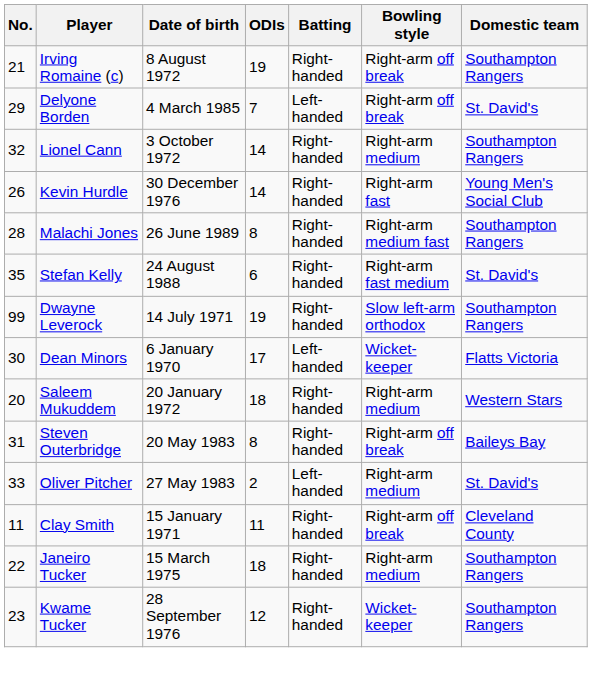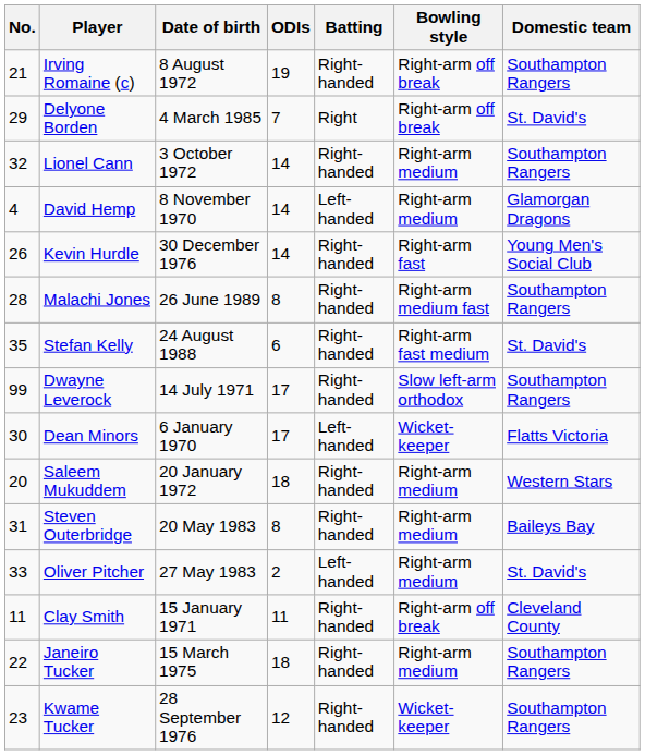Delyone Borden | Batting: Left-handed -> Right
+ row: 4 | David Hemp | 8 November 1970 | 14 | Left-handed | Right-arm medium | Glamorgan Dragons
Dwayne Leverock | ODIs: 19 -> 17
Steven Outerbridge | Bowling style: Right-arm off break -> Right-arm medium
